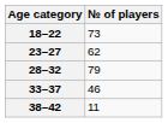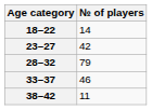18–22 | № of players: 73 -> 14
23–27 | № of players: 62 -> 42
